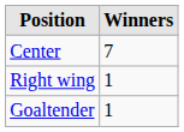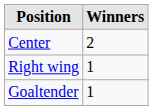Center | Winners: 7 -> 2
